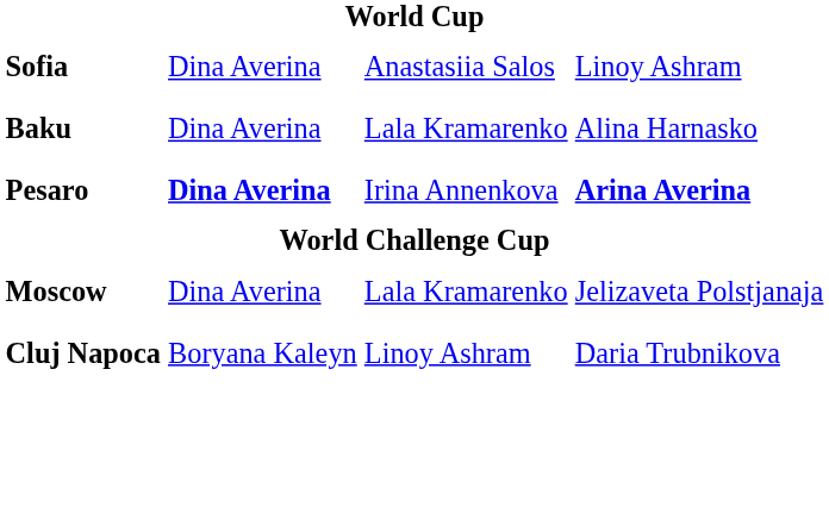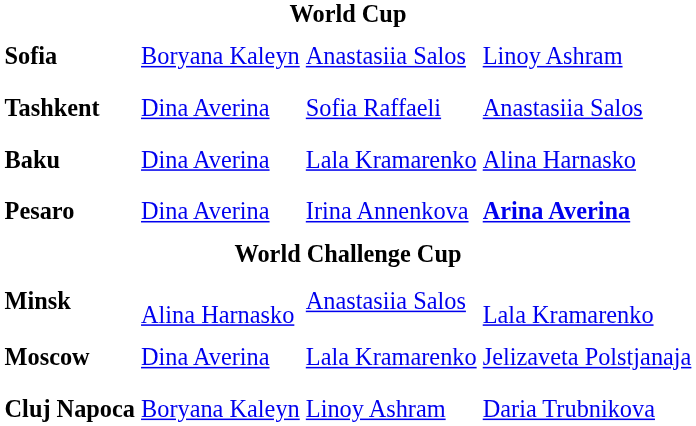Sofia | column 2: Dina Averina -> Boryana Kaleyn
+ row: Tashkent | Dina Averina | Sofia Raffaeli | Anastasiia Salos
Pesaro | column 2: bold -> normal
+ row: Minsk | Alina Harnasko | Anastasiia Salos | Lala Kramarenko
